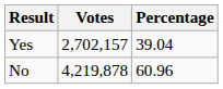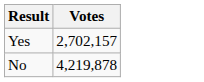- column: Percentage | 39.04 | 60.96
